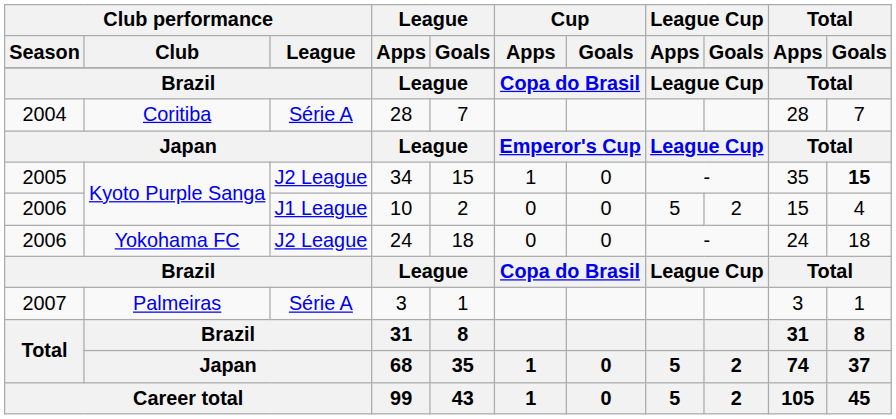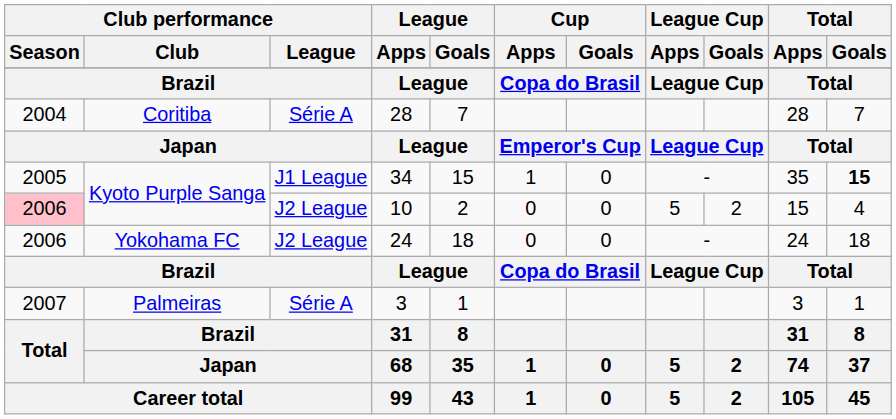34 | Club performance / League: J2 League -> J1 League
10 | Club performance / Season: no background -> pink background
10 | Club performance / League: J1 League -> J2 League
